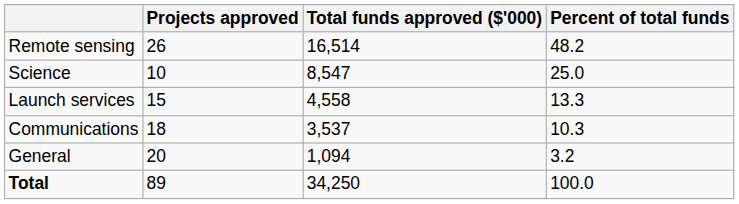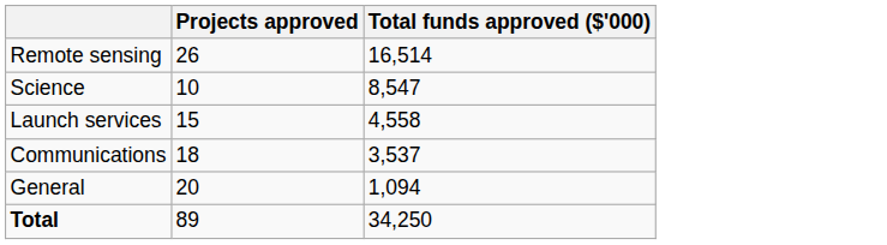- column: Percent of total funds | 48.2 | 25.0 | 13.3 | 10.3 | 3.2 | 100.0
